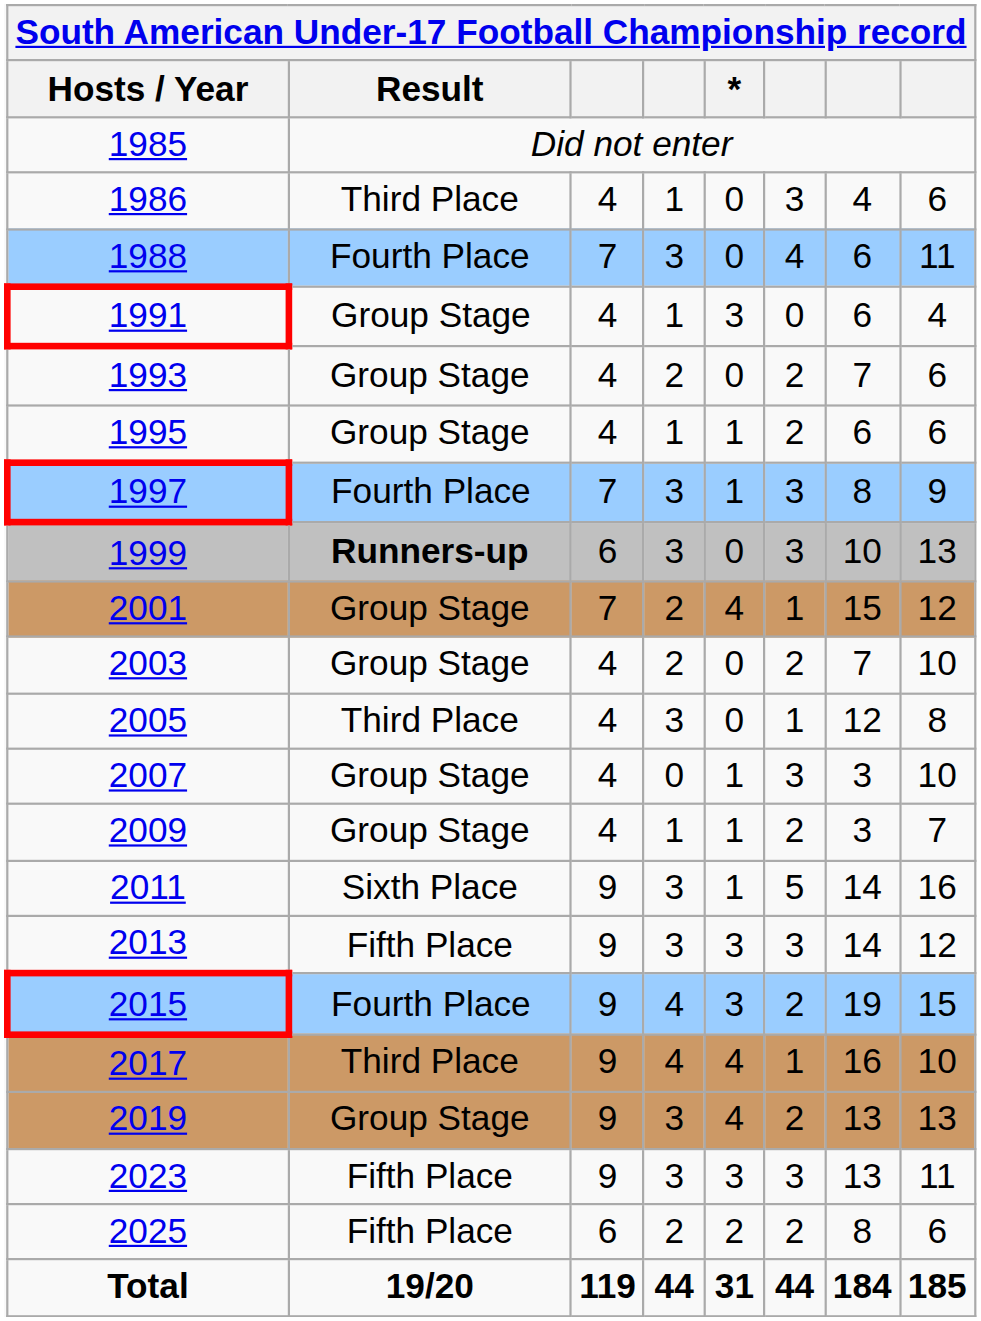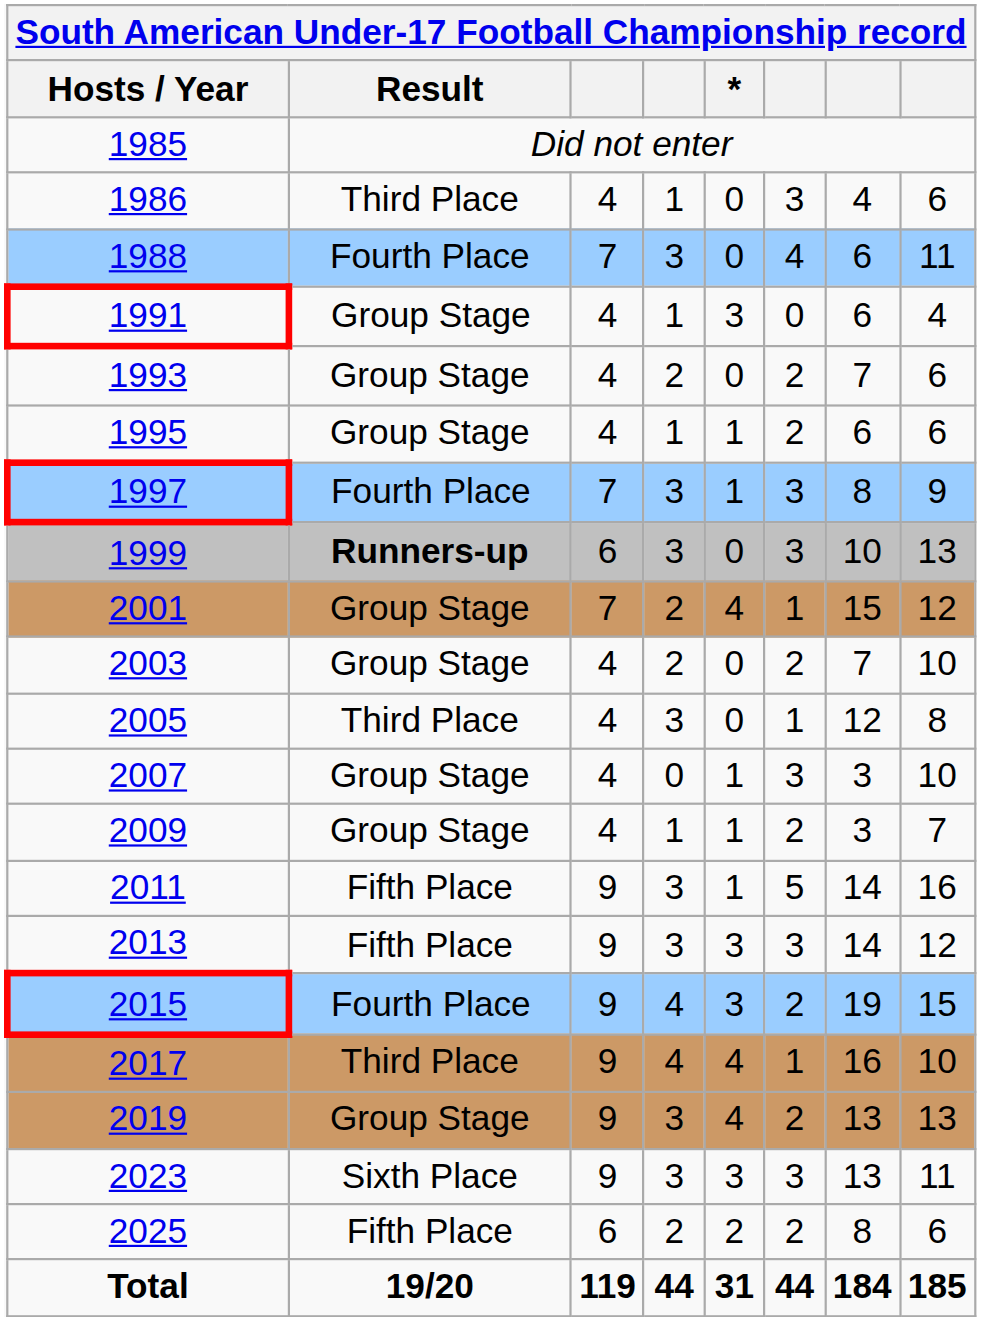2011 | Result: Sixth Place -> Fifth Place
2023 | Result: Fifth Place -> Sixth Place
